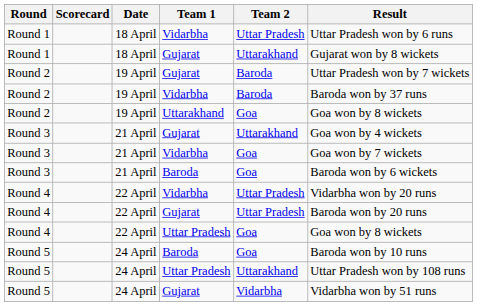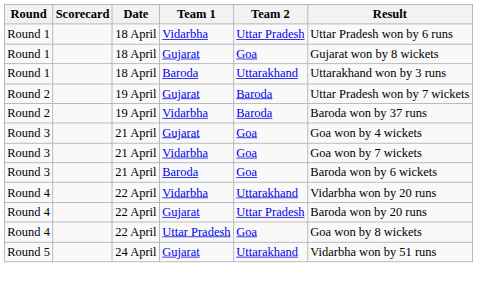Round 1 / Gujarat | Team 2: Uttarakhand -> Goa
+ row: Round 1 | 18 April | Baroda | Uttarakhand | Uttarakhand won by 3 runs
- row: Round 2 | 19 April | Uttarakhand | Goa | Goa won by 8 wickets
Round 3 / Gujarat | Team 2: Uttarakhand -> Goa
Round 4 / Vidarbha | Team 2: Uttar Pradesh -> Uttarakhand
- row: Round 5 | 24 April | Baroda | Goa | Baroda won by 10 runs
- row: Round 5 | 24 April | Uttar Pradesh | Uttarakhand | Uttar Pradesh won by 108 runs
Round 5 / Gujarat | Team 2: Vidarbha -> Uttarakhand
